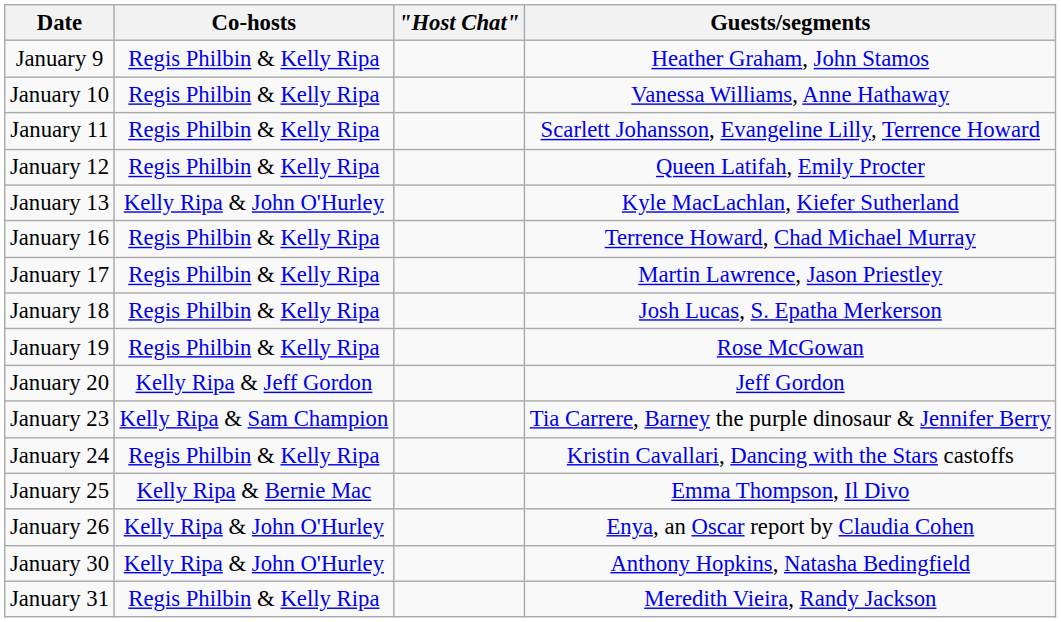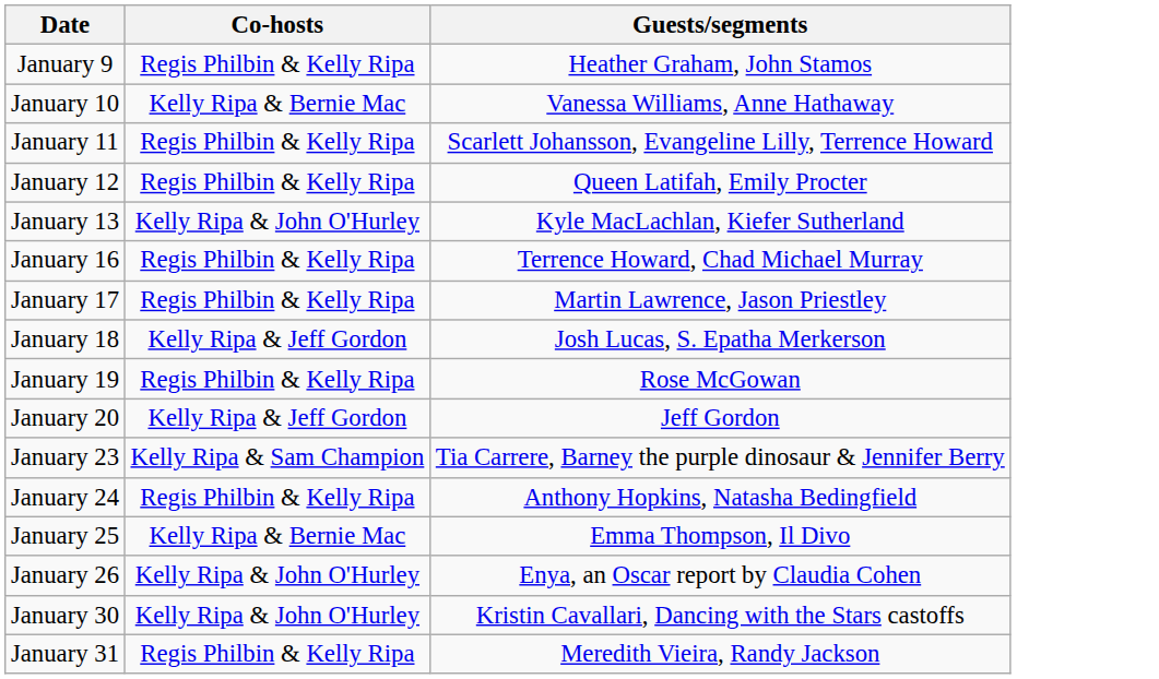- column: "Host Chat"
January 10 | Co-hosts: Regis Philbin & Kelly Ripa -> Kelly Ripa & Bernie Mac
January 18 | Co-hosts: Regis Philbin & Kelly Ripa -> Kelly Ripa & Jeff Gordon
January 24 | Guests/segments: Kristin Cavallari, Dancing with the Stars castoffs -> Anthony Hopkins, Natasha Bedingfield
January 30 | Guests/segments: Anthony Hopkins, Natasha Bedingfield -> Kristin Cavallari, Dancing with the Stars castoffs
